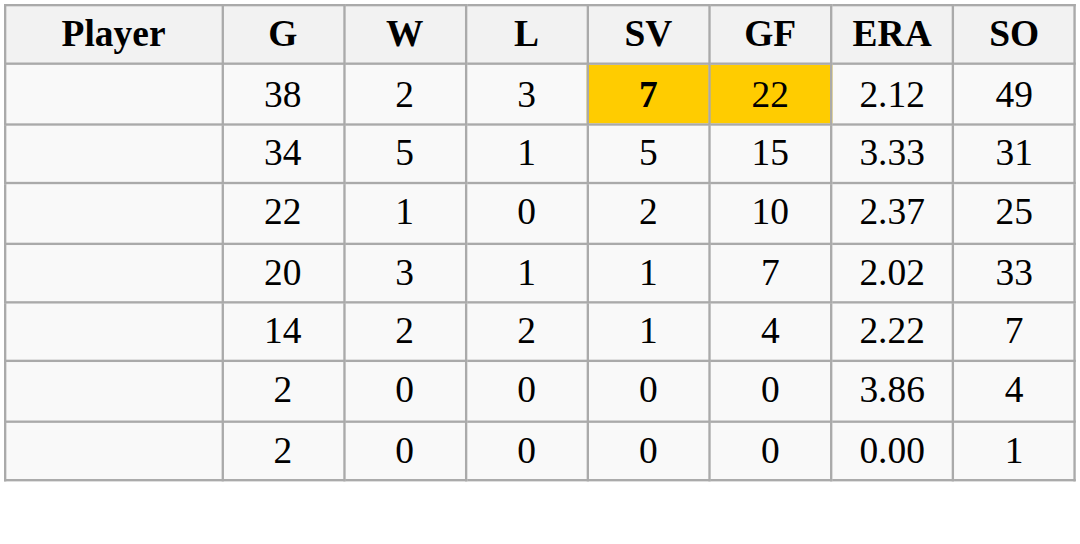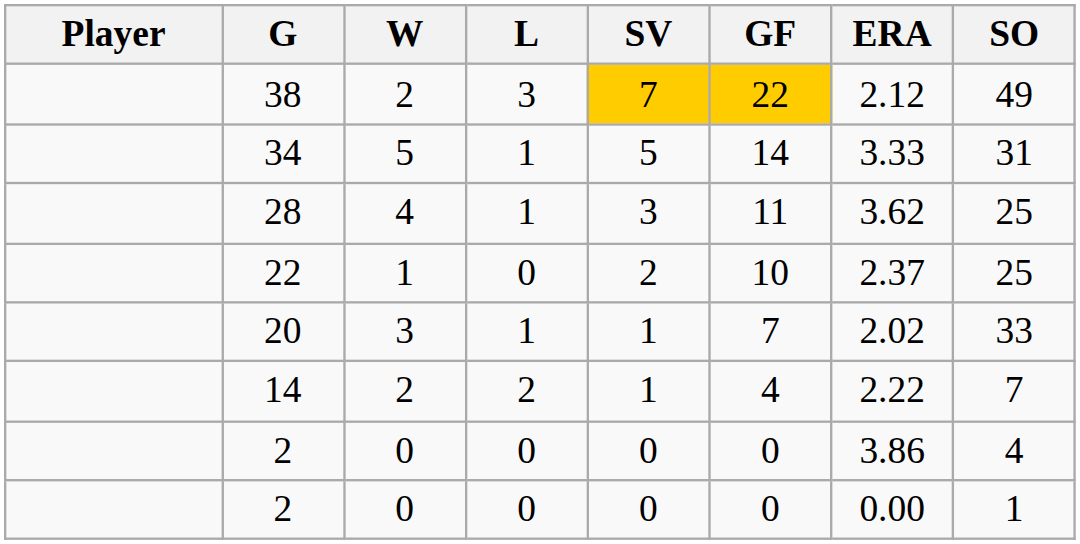38 | SV: bold -> normal
34 | GF: 15 -> 14
+ row: 28 | 4 | 1 | 3 | 11 | 3.62 | 25
